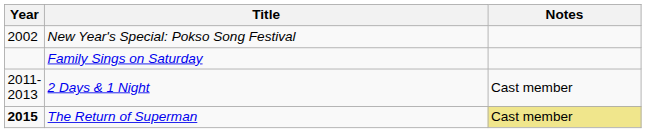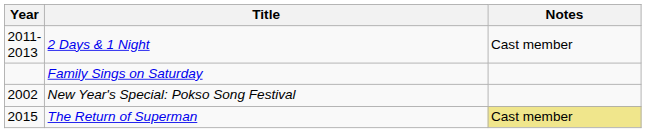rows swapped: New Year's Special: Pokso Song Festival <-> 2 Days & 1 Night
The Return of Superman | Year: bold -> normal
